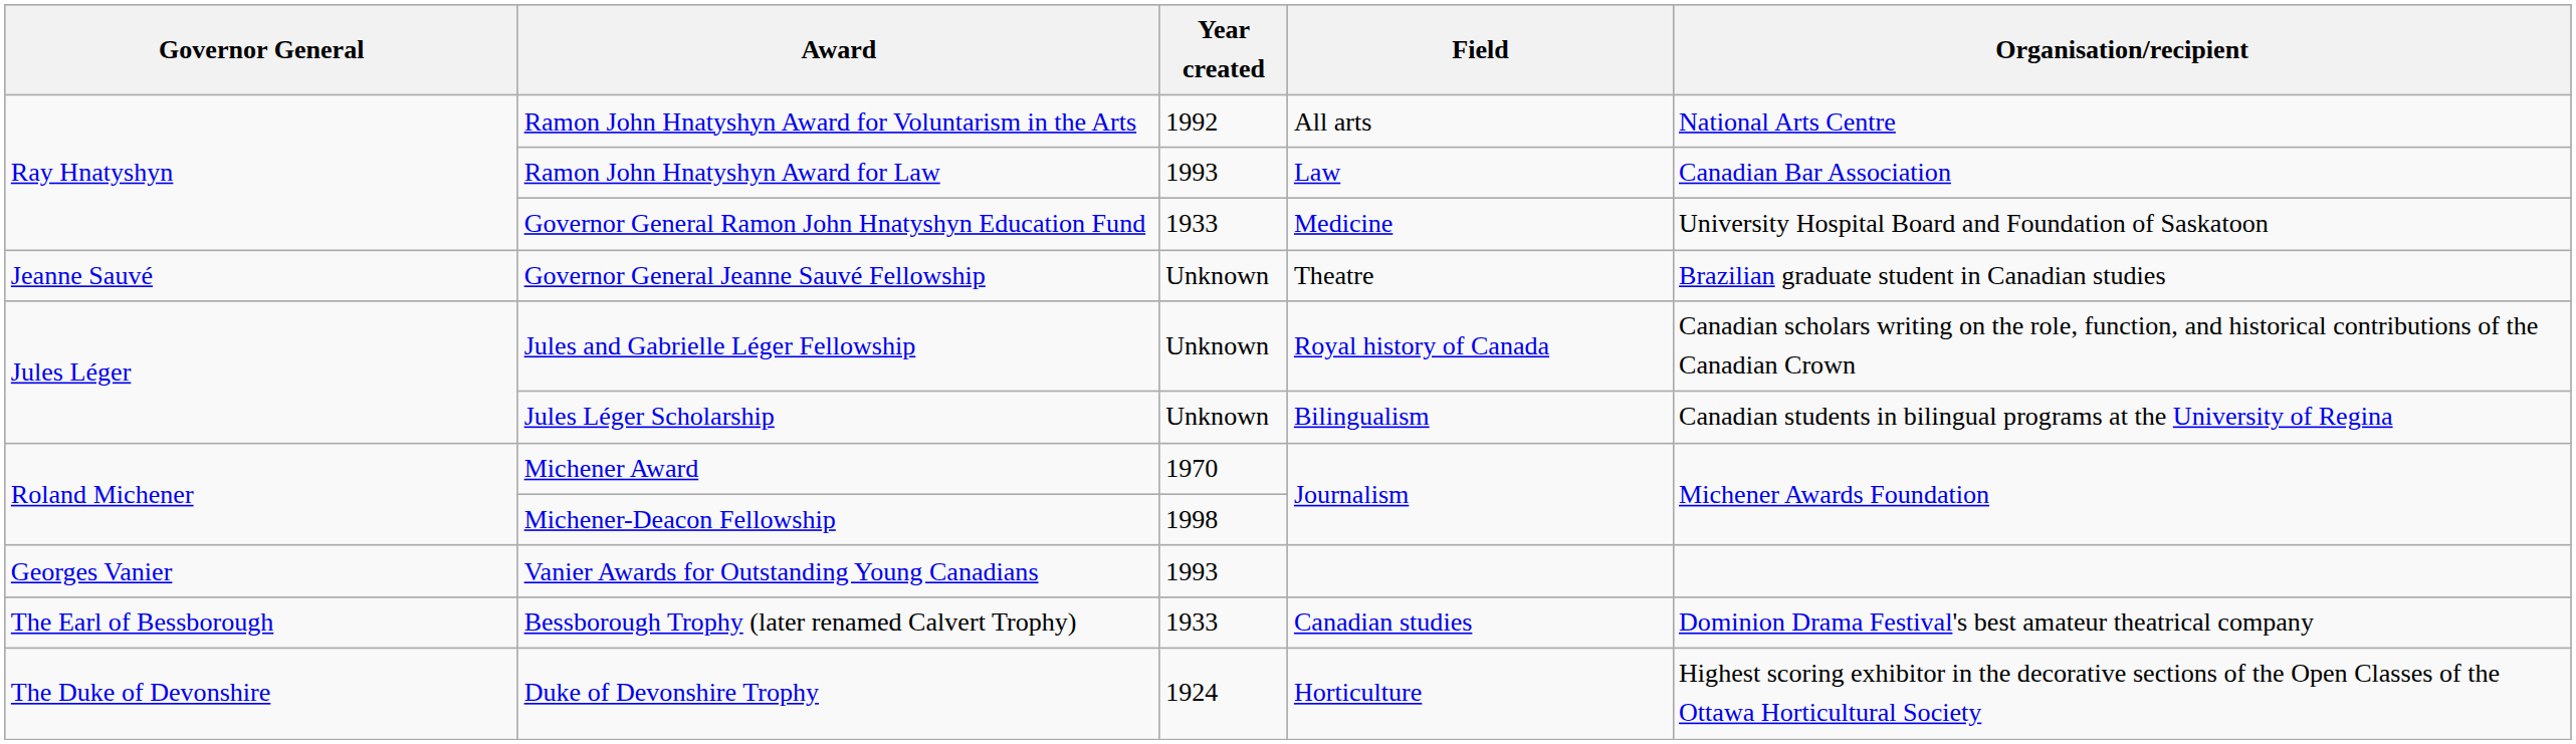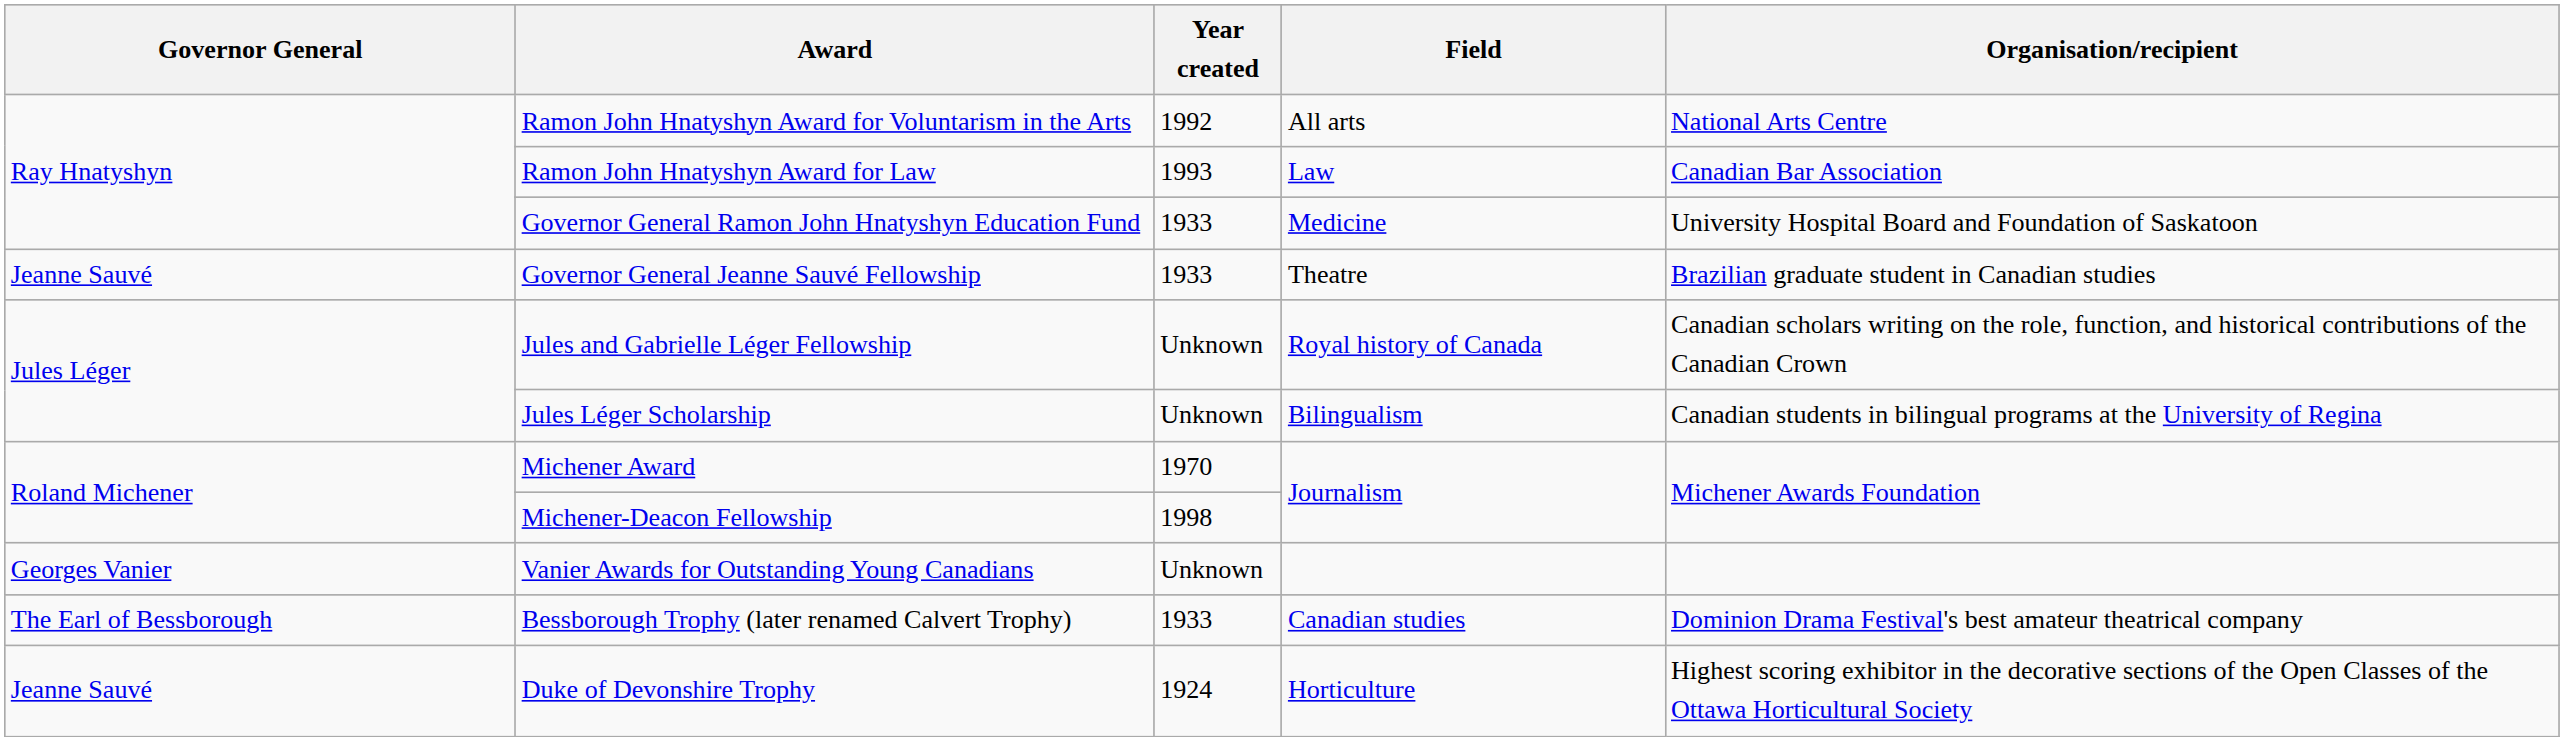Governor General Jeanne Sauvé Fellowship | Year created: Unknown -> 1933
Vanier Awards for Outstanding Young Canadians | Year created: 1993 -> Unknown
Duke of Devonshire Trophy | Governor General: The Duke of Devonshire -> Jeanne Sauvé
